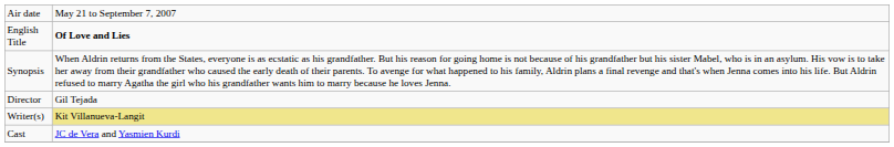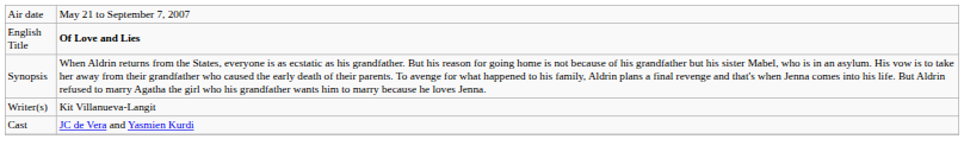- row: Director | Gil Tejada
Writer(s) | column 2: khaki background -> no background
